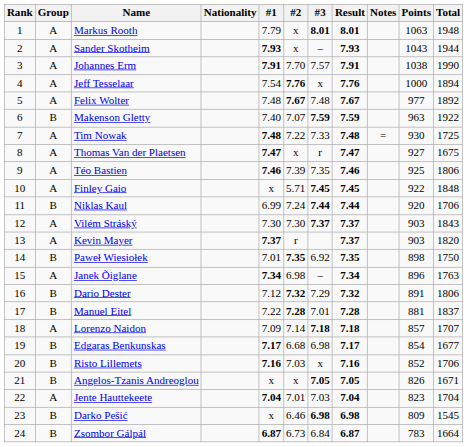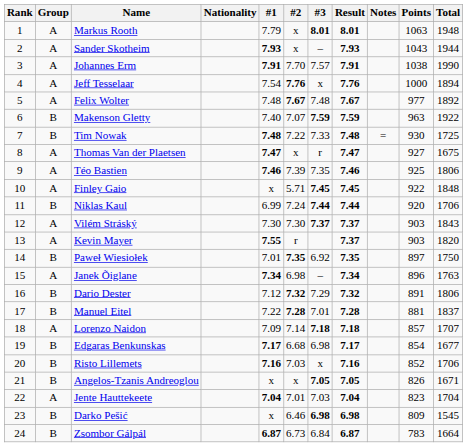Tim Nowak | Group: A -> B
Kevin Mayer | #1: 7.37 -> 7.55
Paweł Wiesiołek | Points: 898 -> 897
